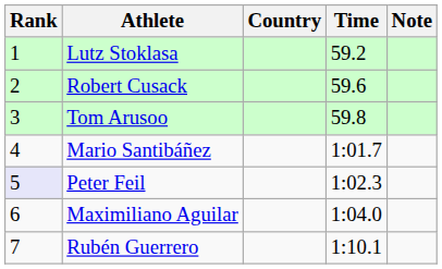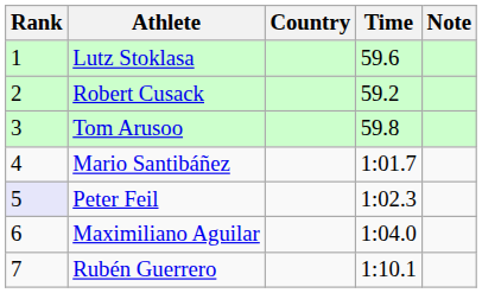Lutz Stoklasa | Time: 59.2 -> 59.6
Robert Cusack | Time: 59.6 -> 59.2
